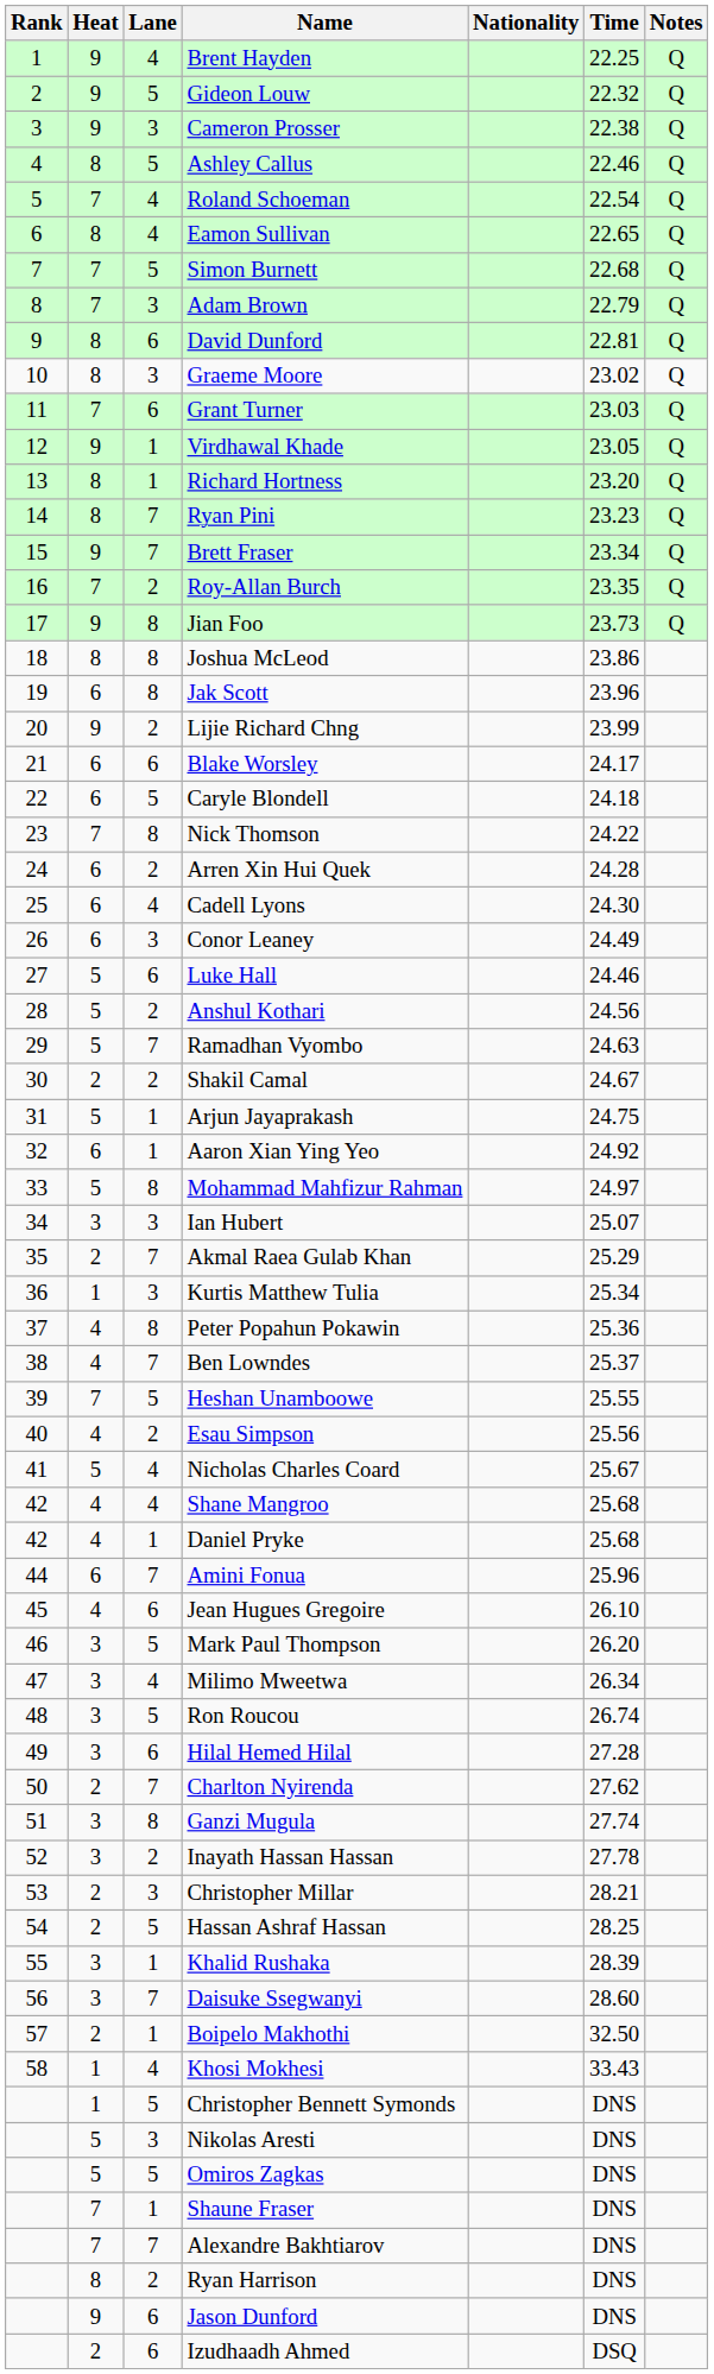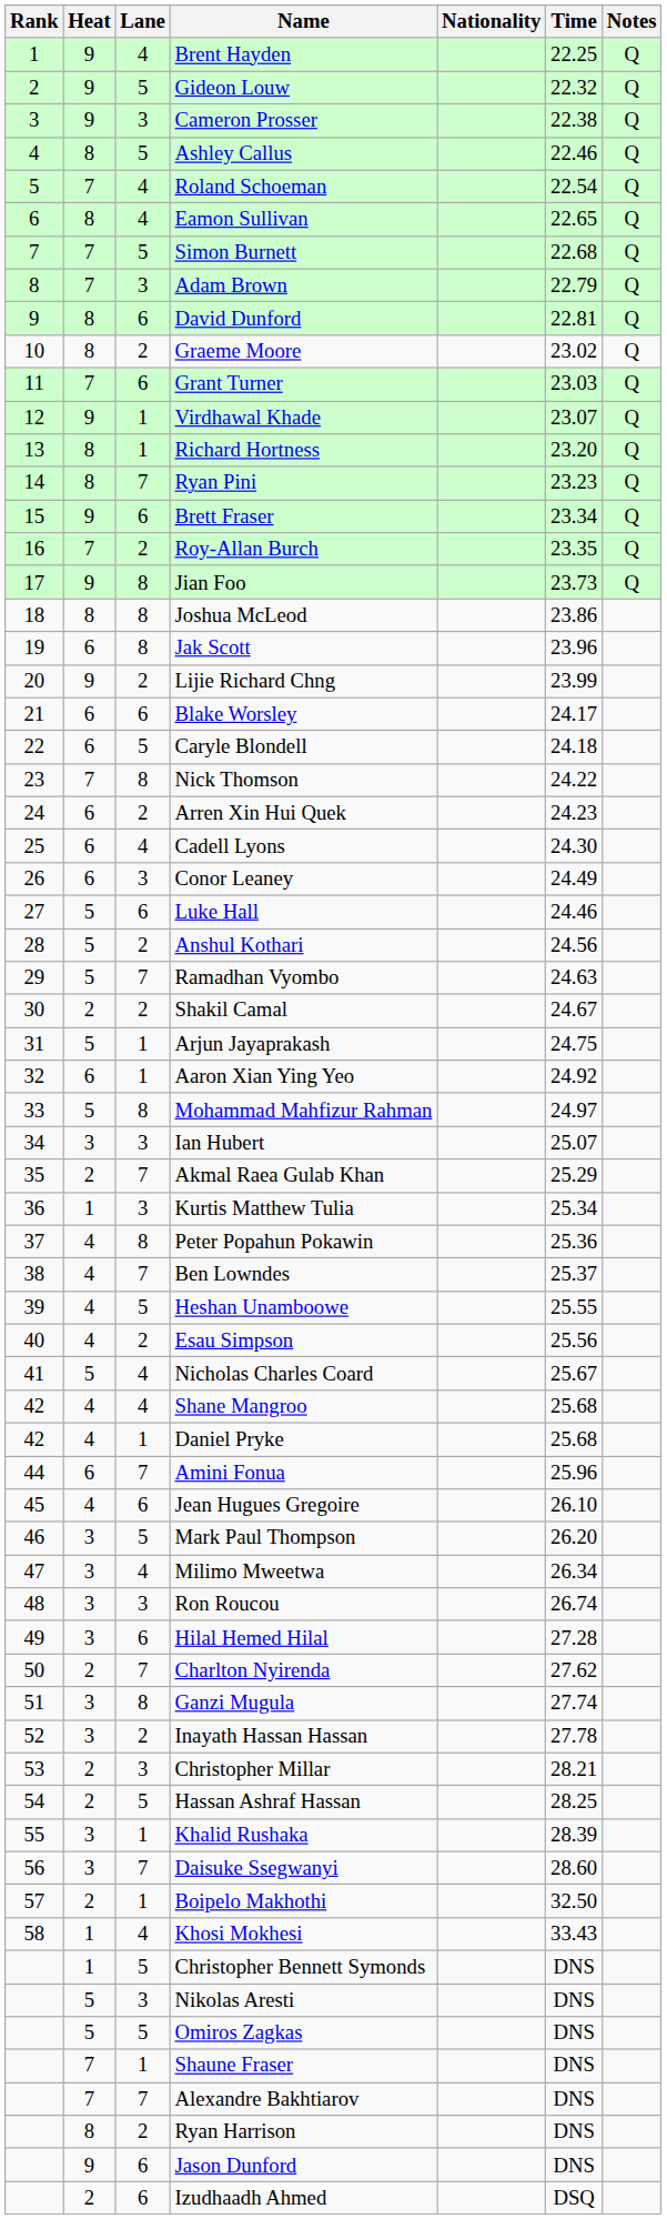Graeme Moore | Lane: 3 -> 2
Virdhawal Khade | Time: 23.05 -> 23.07
Brett Fraser | Lane: 7 -> 6
Arren Xin Hui Quek | Time: 24.28 -> 24.23
Heshan Unamboowe | Heat: 7 -> 4
Ron Roucou | Lane: 5 -> 3
